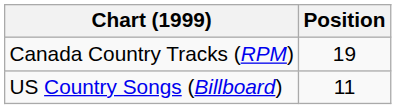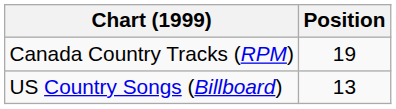US Country Songs (Billboard) | Position: 11 -> 13
